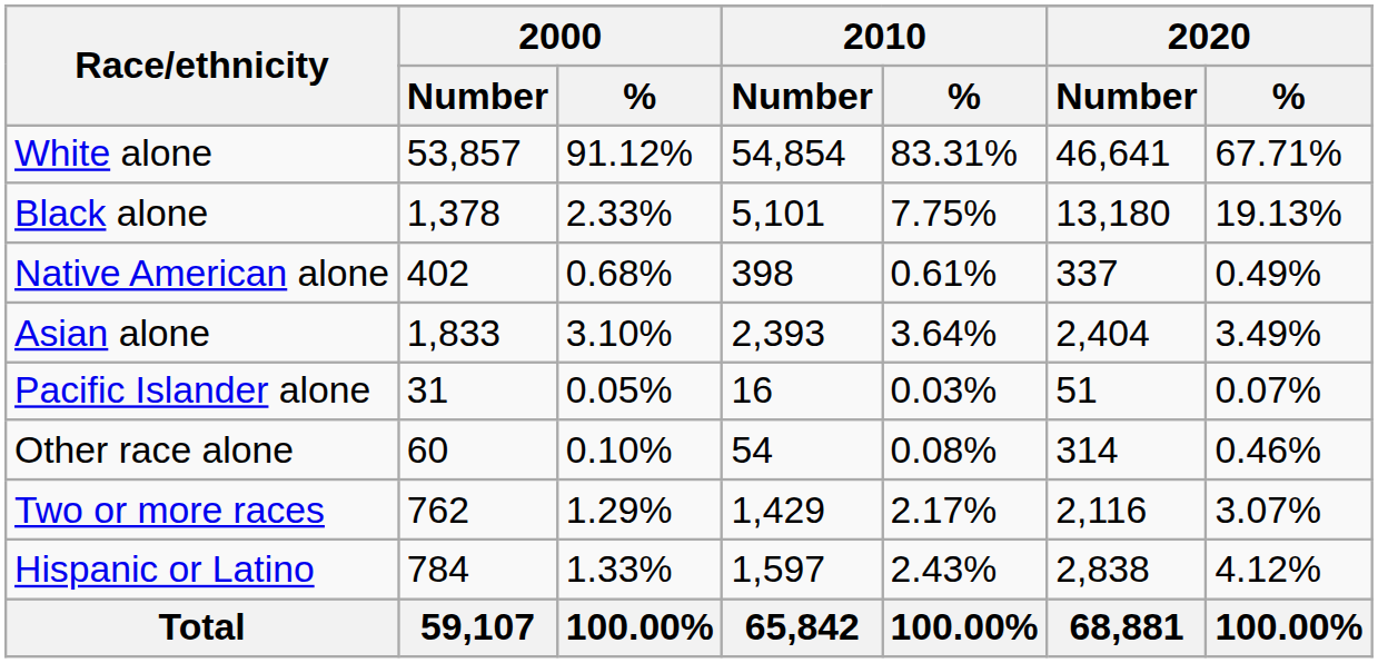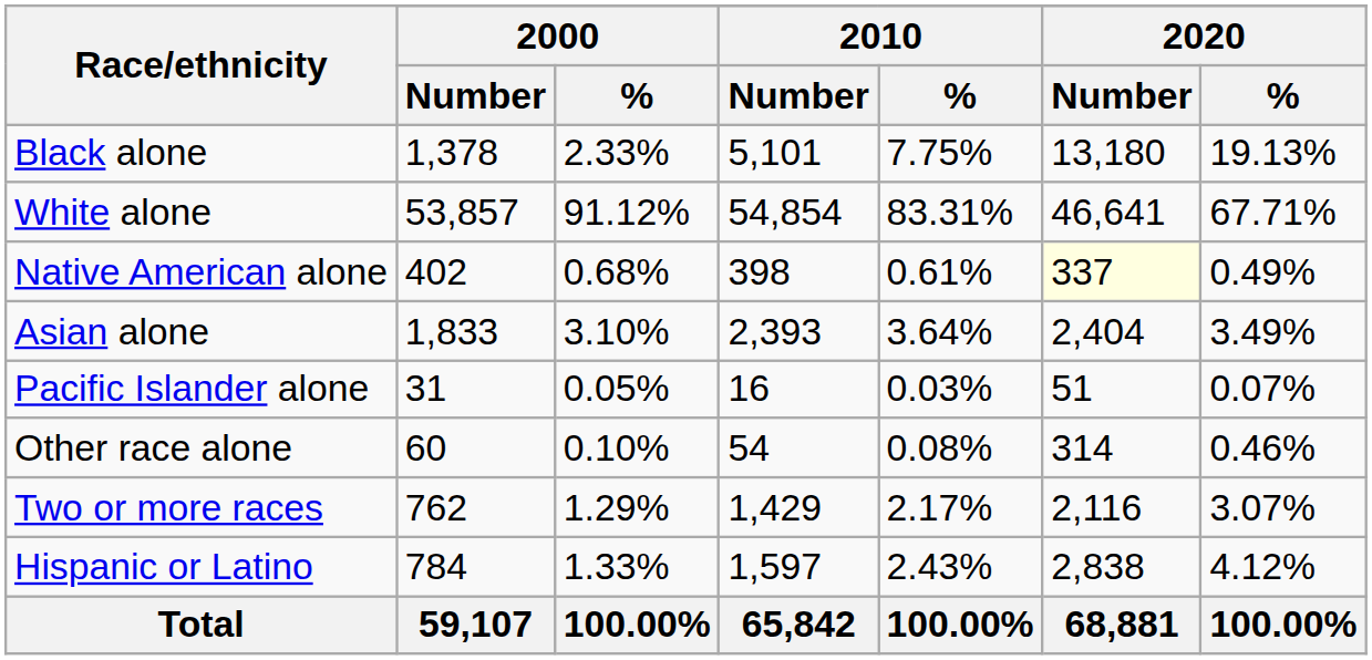rows swapped: White alone <-> Black alone
Native American alone | 2020 / Number: no background -> lightyellow background
